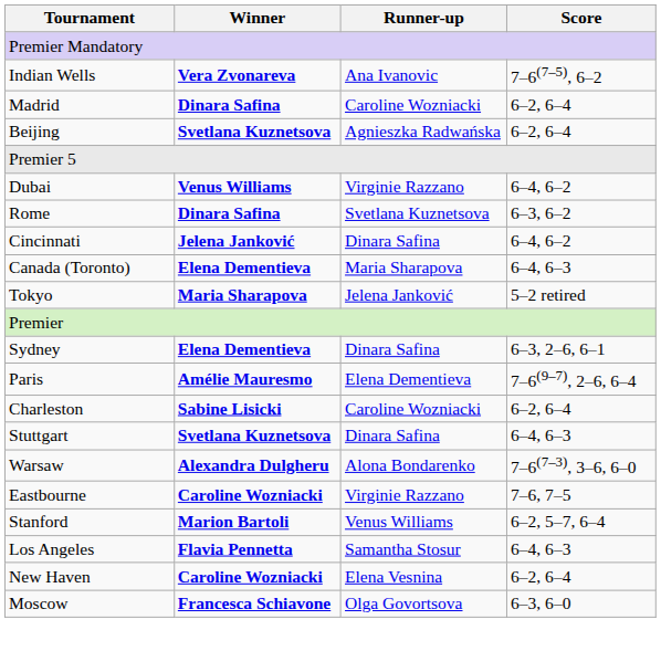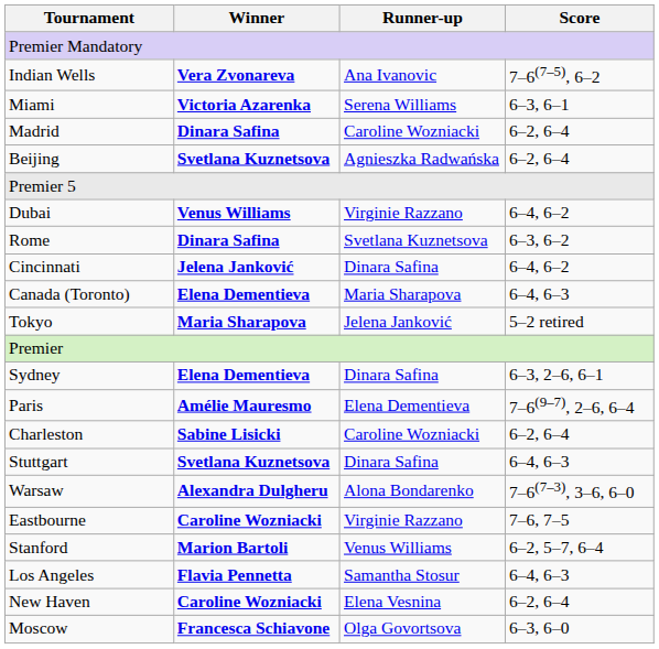+ row: Miami | Victoria Azarenka | Serena Williams | 6–3, 6–1
